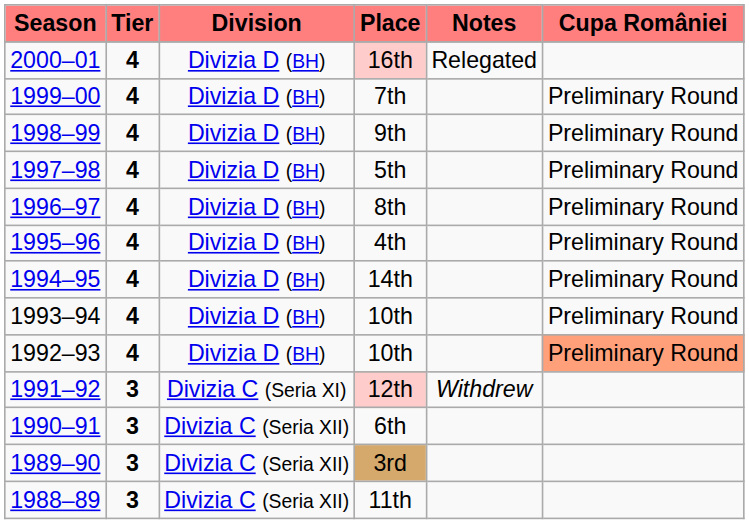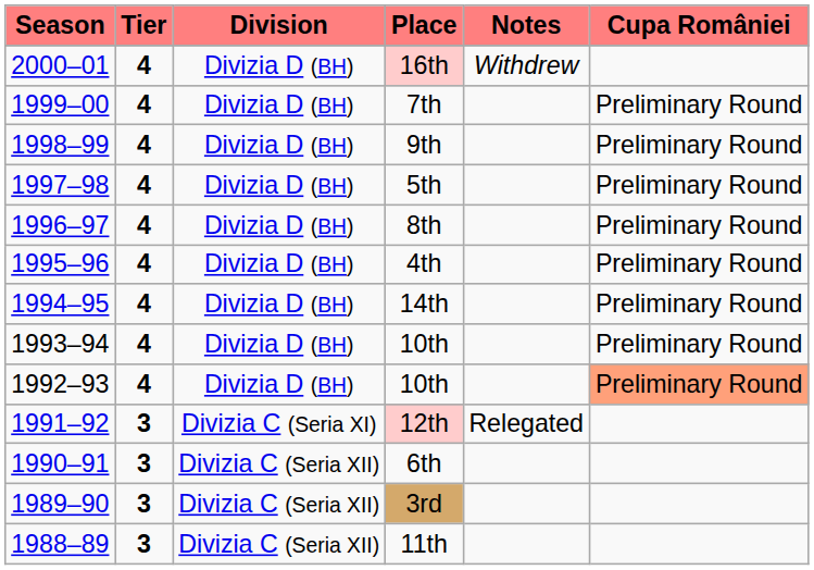16th | Notes: Relegated -> Withdrew
12th | Notes: Withdrew -> Relegated
